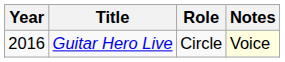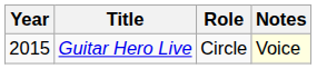Guitar Hero Live | Year: 2016 -> 2015
